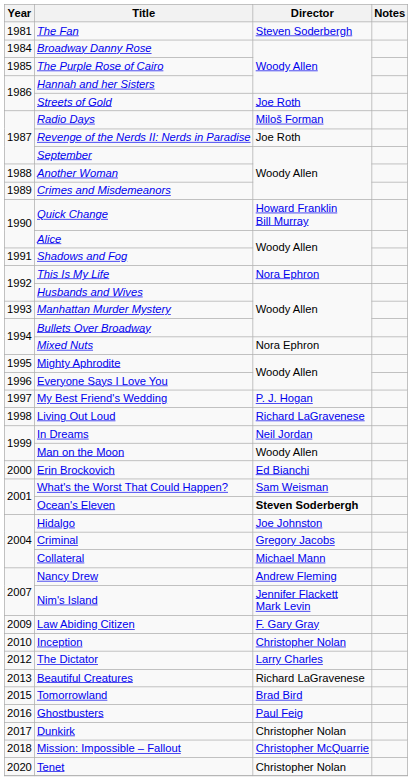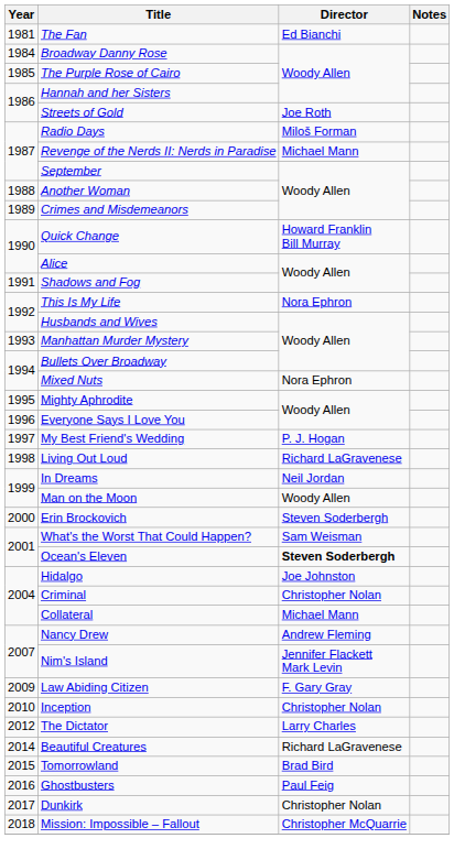The Fan | Director: Steven Soderbergh -> Ed Bianchi
Revenge of the Nerds II: Nerds in Paradise | Director: Joe Roth -> Michael Mann
Erin Brockovich | Director: Ed Bianchi -> Steven Soderbergh
Criminal | Director: Gregory Jacobs -> Christopher Nolan
Beautiful Creatures | Year: 2013 -> 2014
- row: 2020 | Tenet | Christopher Nolan
